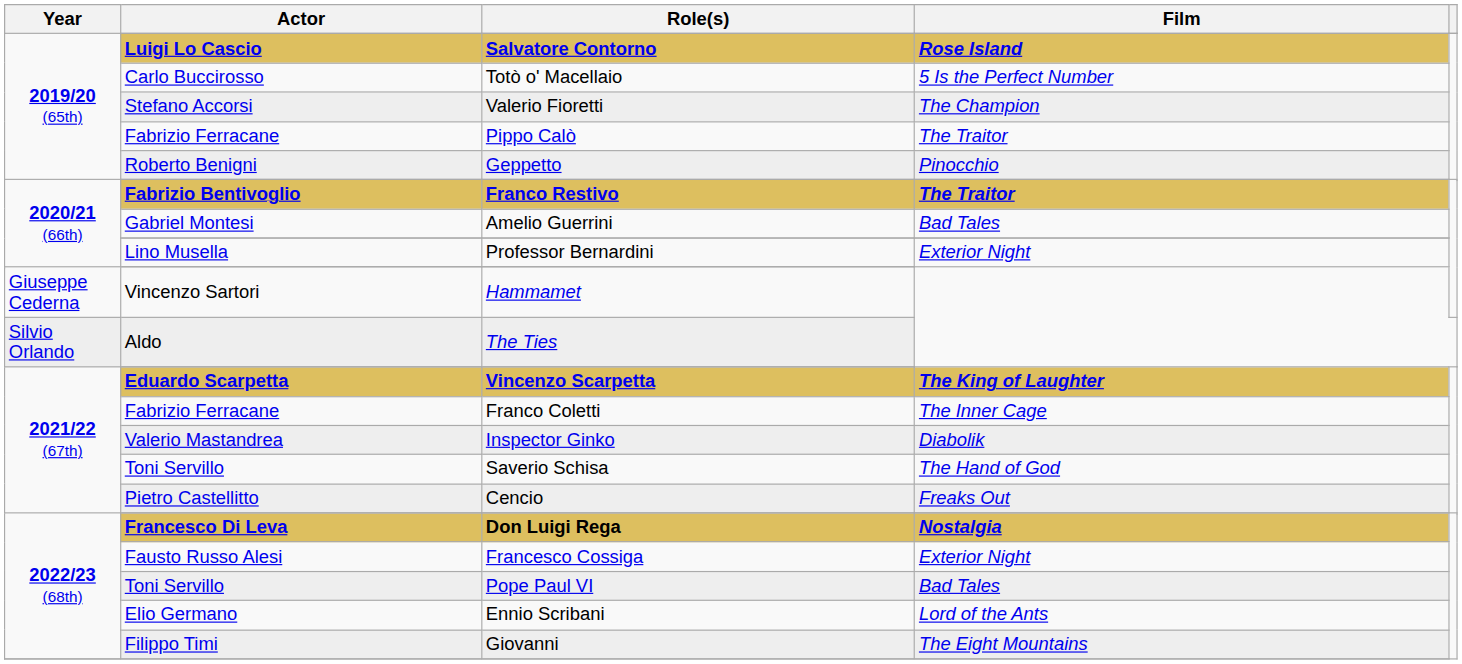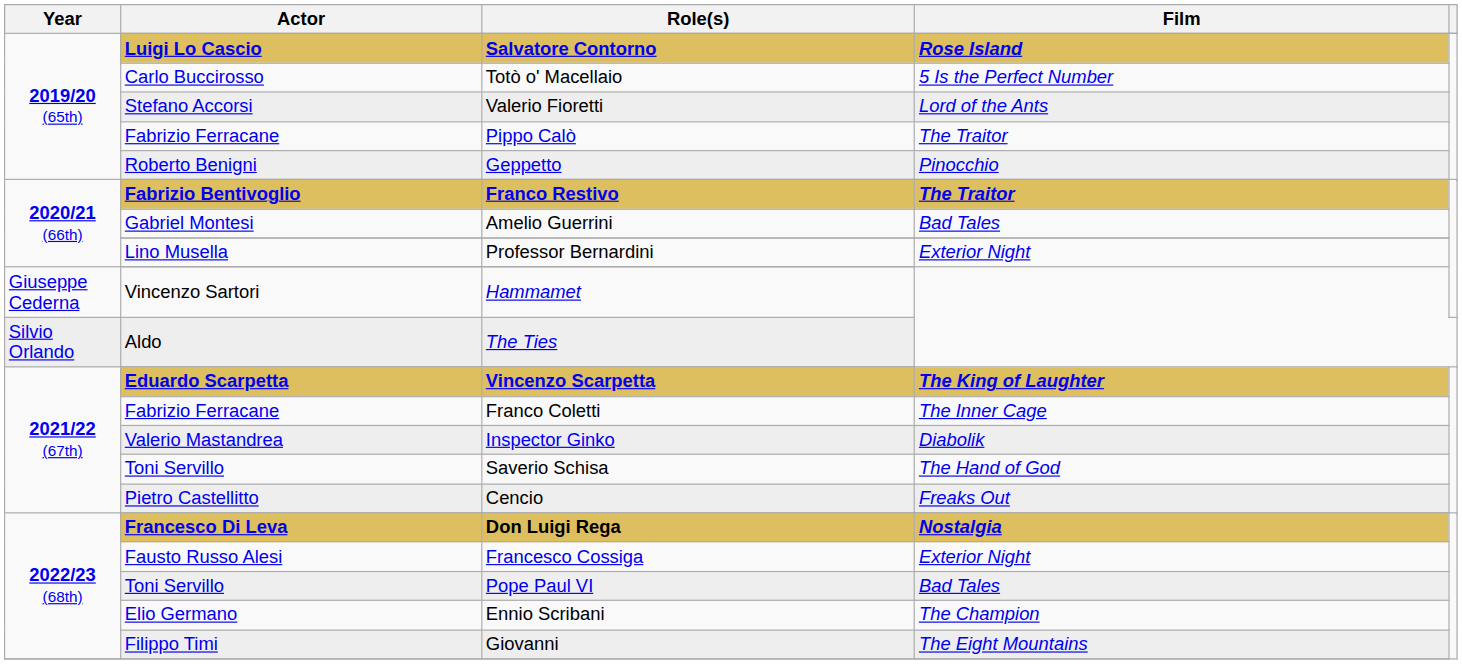Valerio Fioretti | Film: The Champion -> Lord of the Ants
Ennio Scribani | Film: Lord of the Ants -> The Champion
